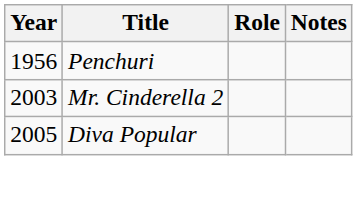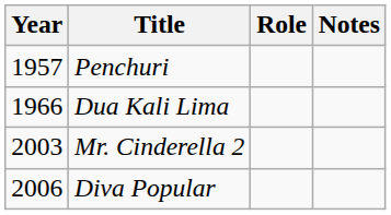Penchuri | Year: 1956 -> 1957
+ row: 1966 | Dua Kali Lima
Diva Popular | Year: 2005 -> 2006
